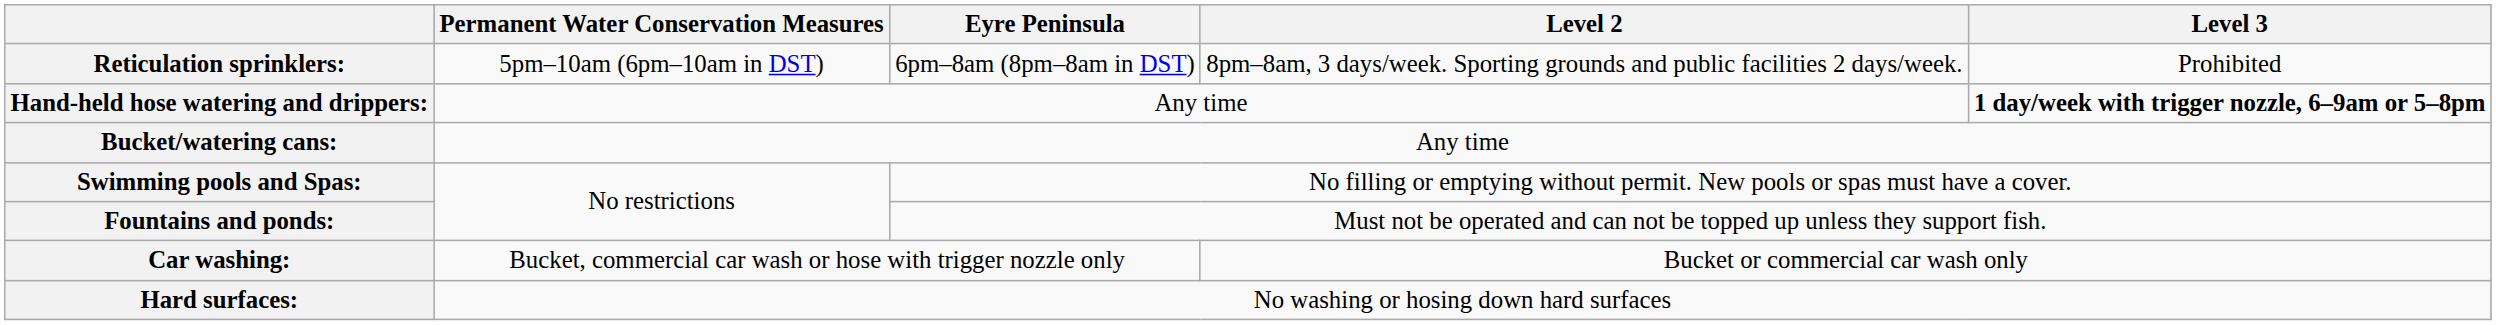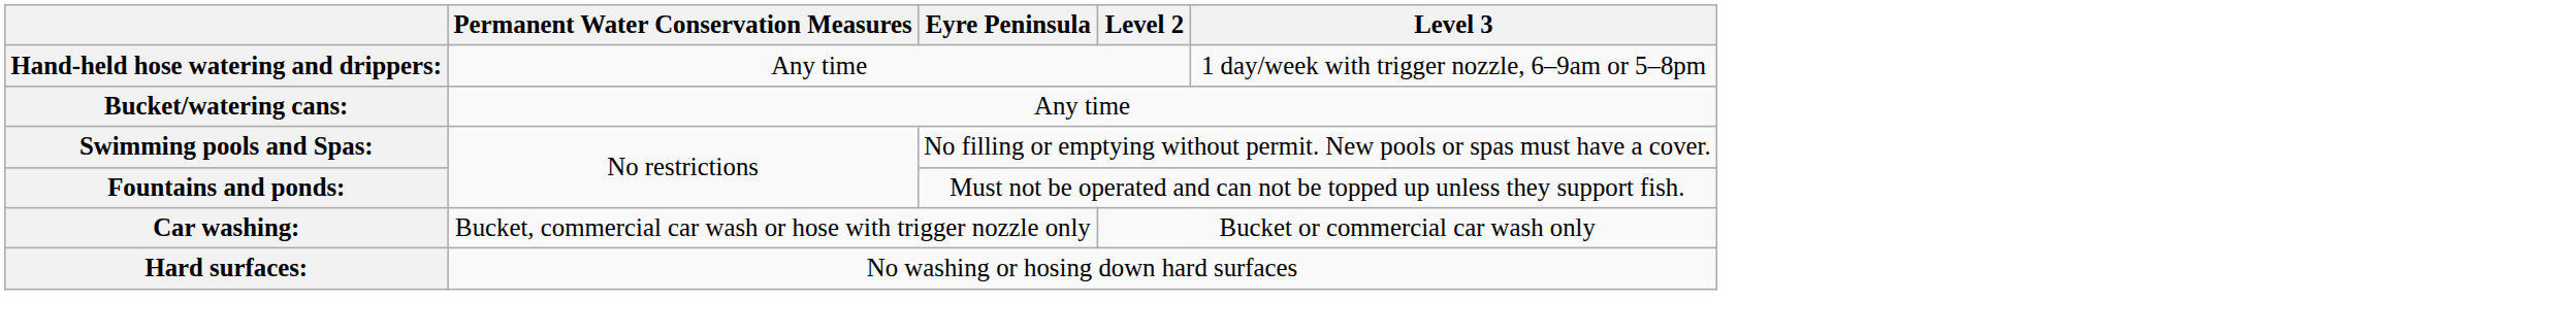- row: Reticulation sprinklers: | 5pm–10am (6pm–10am in DST) | 6pm–8am (8pm–8am in DST) | 8pm–8am, 3 days/week. Sporting grounds and public facilities 2 days/week. | Prohibited
Hand-held hose watering and drippers: | Level 3: bold -> normal
